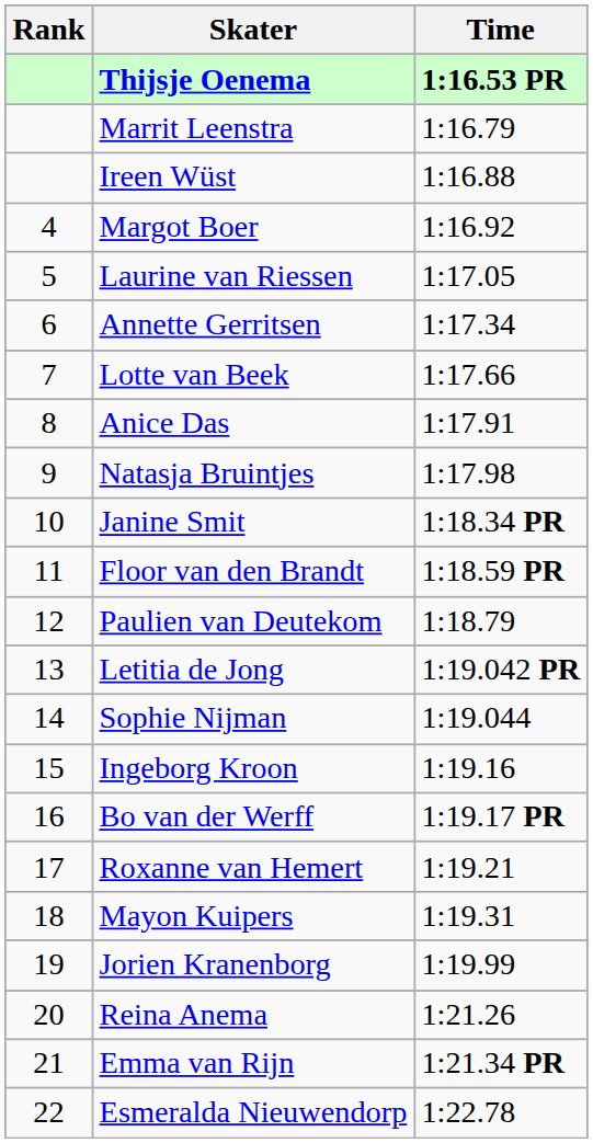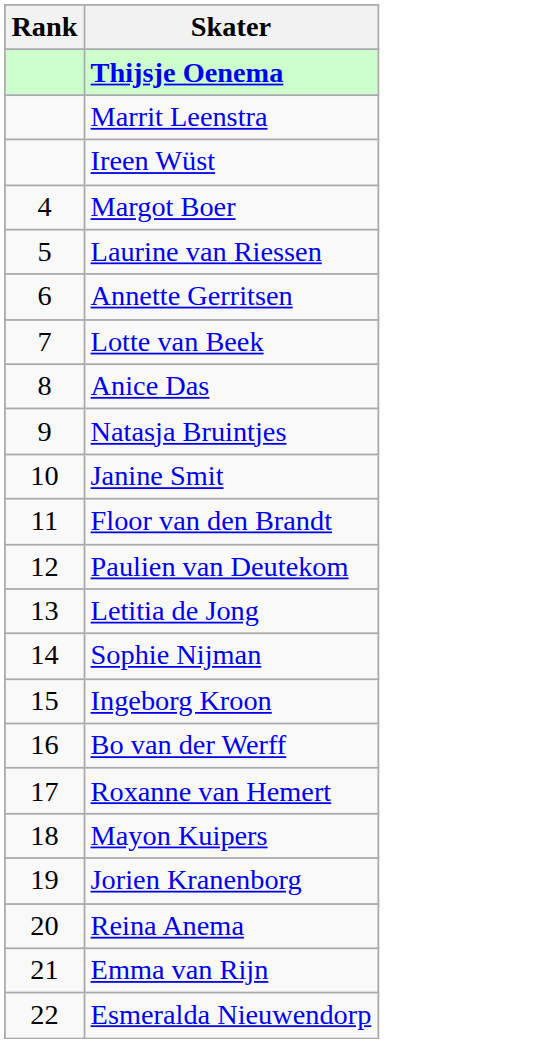- column: Time | 1:16.53 PR | 1:16.79 | 1:16.88 | 1:16.92 | 1:17.05 | 1:17.34 | 1:17.66 | 1:17.91 | 1:17.98 | 1:18.34 PR | 1:18.59 PR | 1:18.79 | 1:19.042 PR | 1:19.044 | 1:19.16 | 1:19.17 PR | 1:19.21 | 1:19.31 | 1:19.99 | 1:21.26 | 1:21.34 PR | 1:22.78
